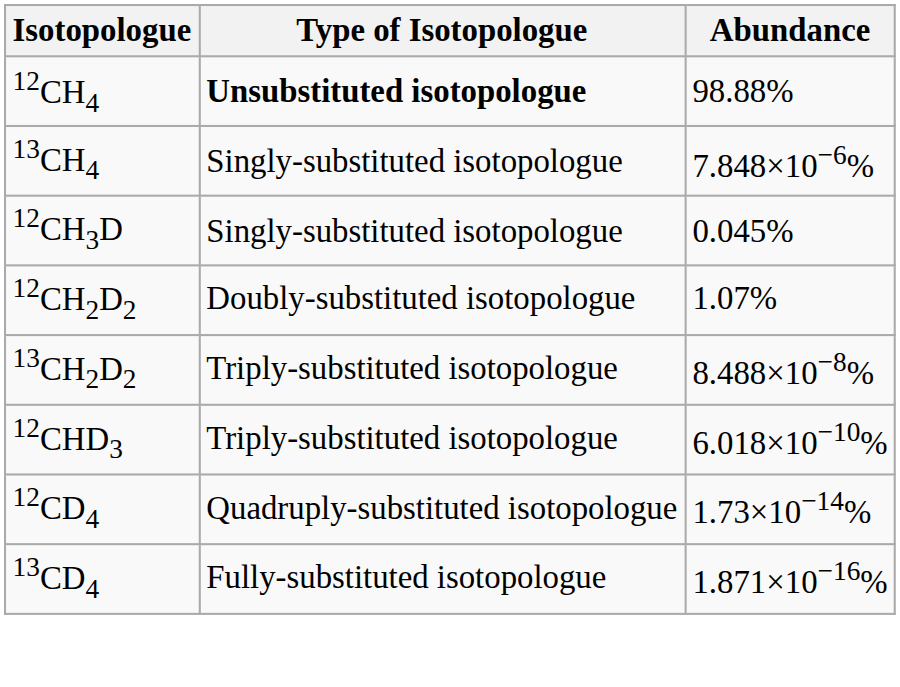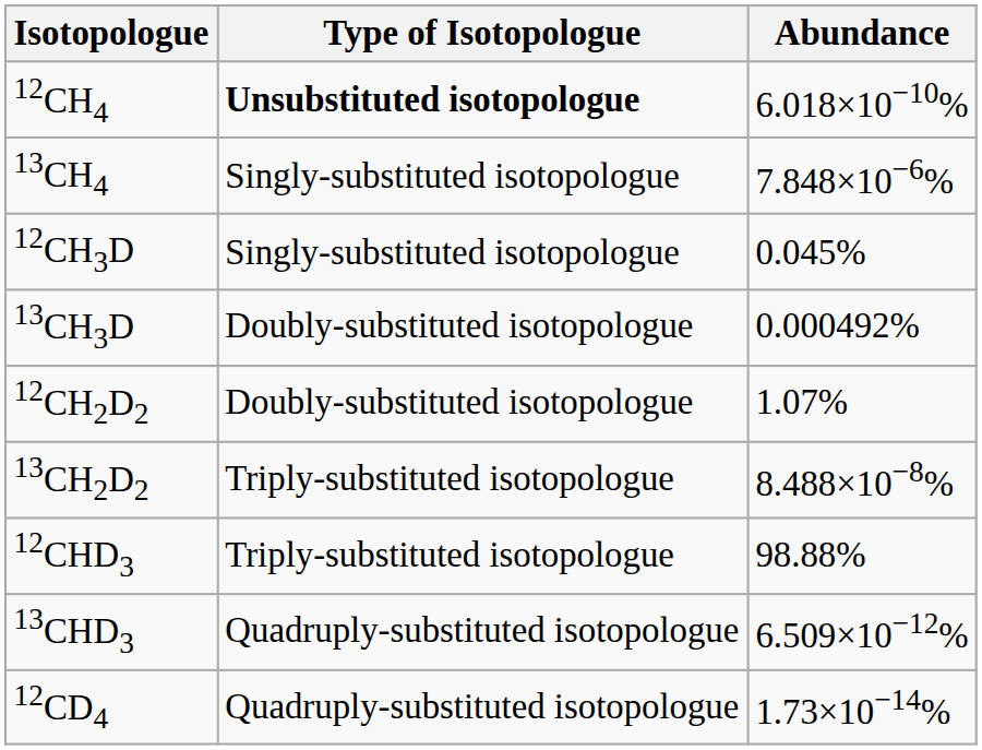12CH4 | Abundance: 98.88% -> 6.018×10−10%
+ row: 13CH3D | Doubly-substituted isotopologue | 0.000492%
12CHD3 | Abundance: 6.018×10−10% -> 98.88%
+ row: 13CHD3 | Quadruply-substituted isotopologue | 6.509×10−12%
- row: 13CD4 | Fully-substituted isotopologue | 1.871×10−16%
